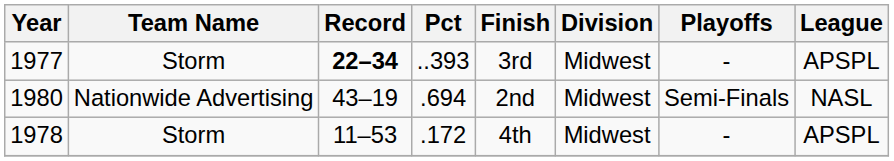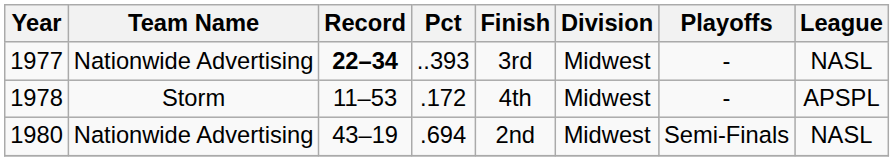1977 | Team Name: Storm -> Nationwide Advertising
1977 | League: APSPL -> NASL
rows swapped: 1978 <-> 1980
